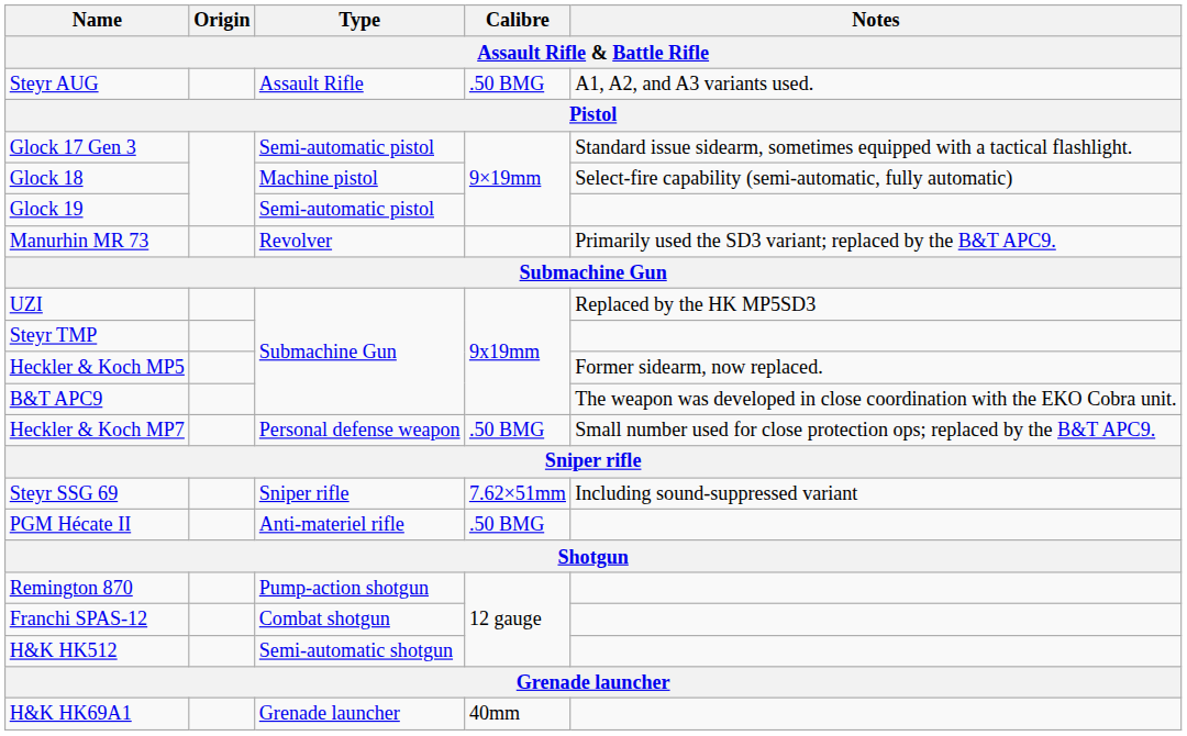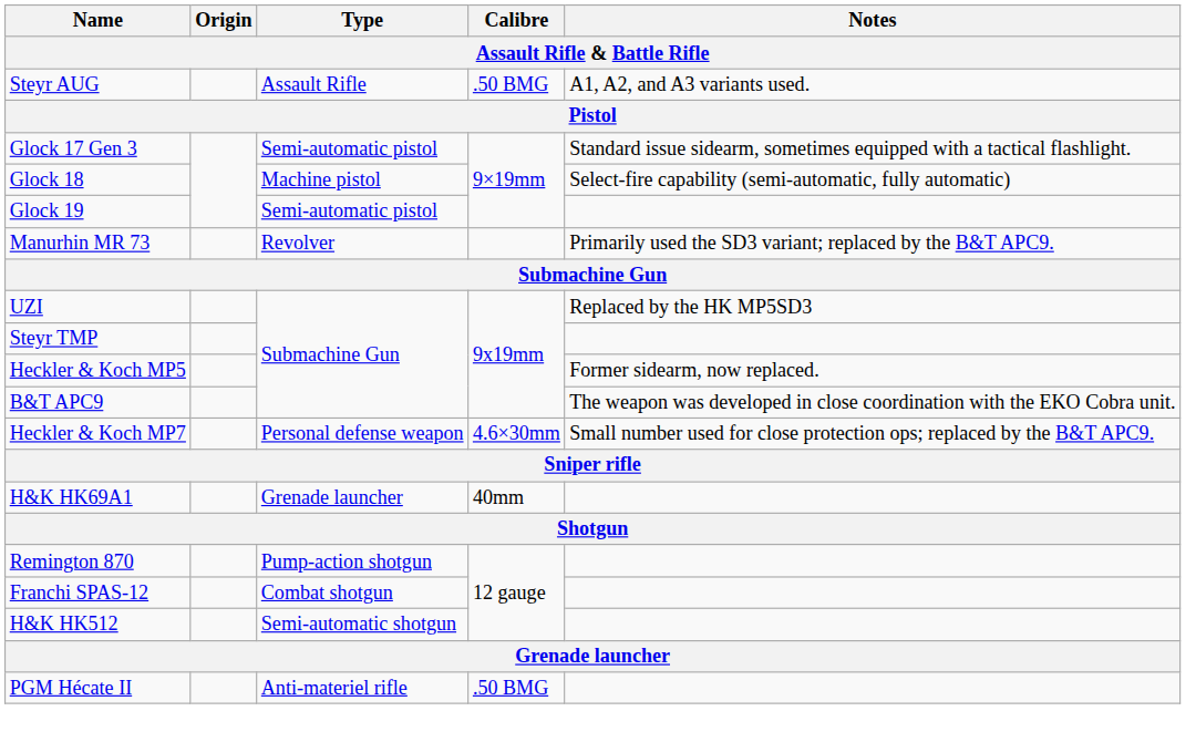Heckler & Koch MP7 | Calibre: .50 BMG -> 4.6×30mm
- row: Steyr SSG 69 | Sniper rifle | 7.62×51mm | Including sound-suppressed variant
rows swapped: PGM Hécate II <-> H&K HK69A1
